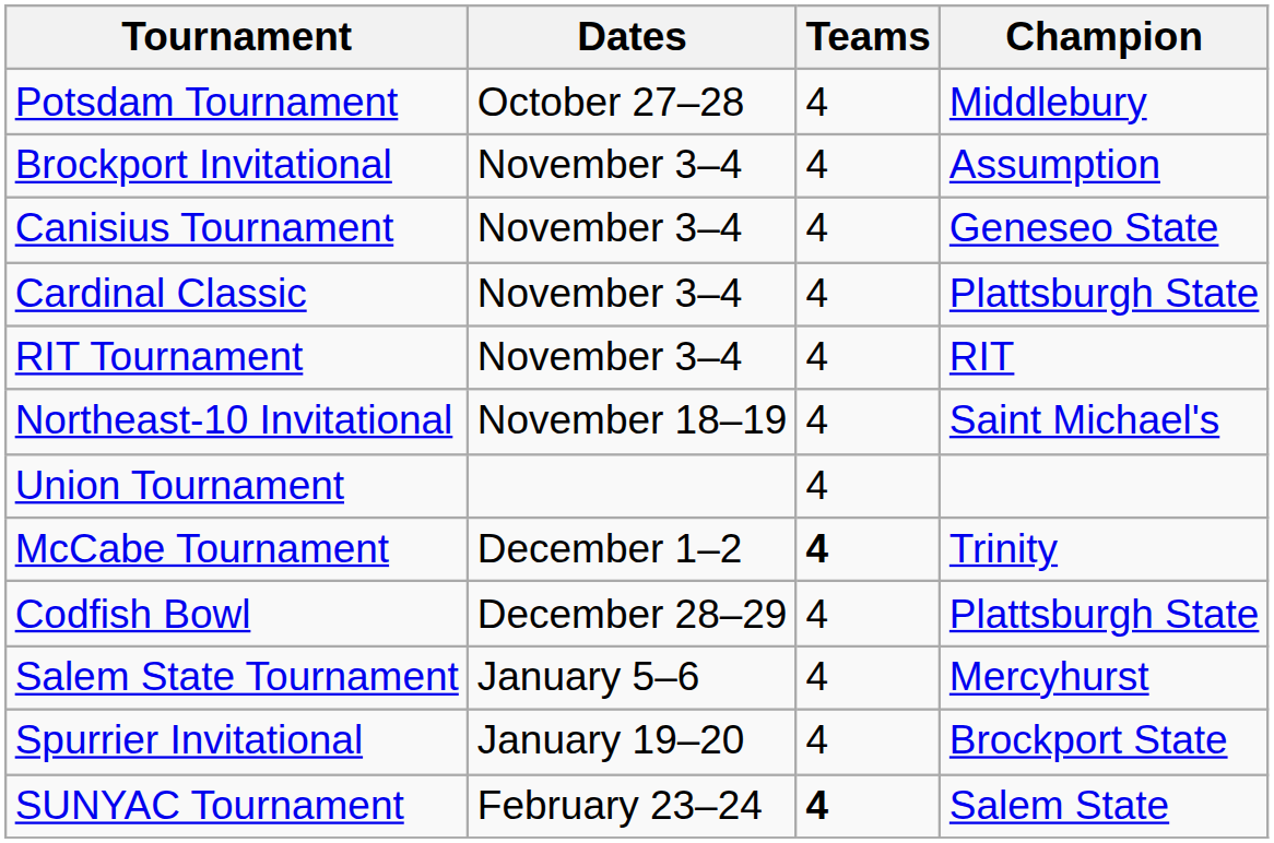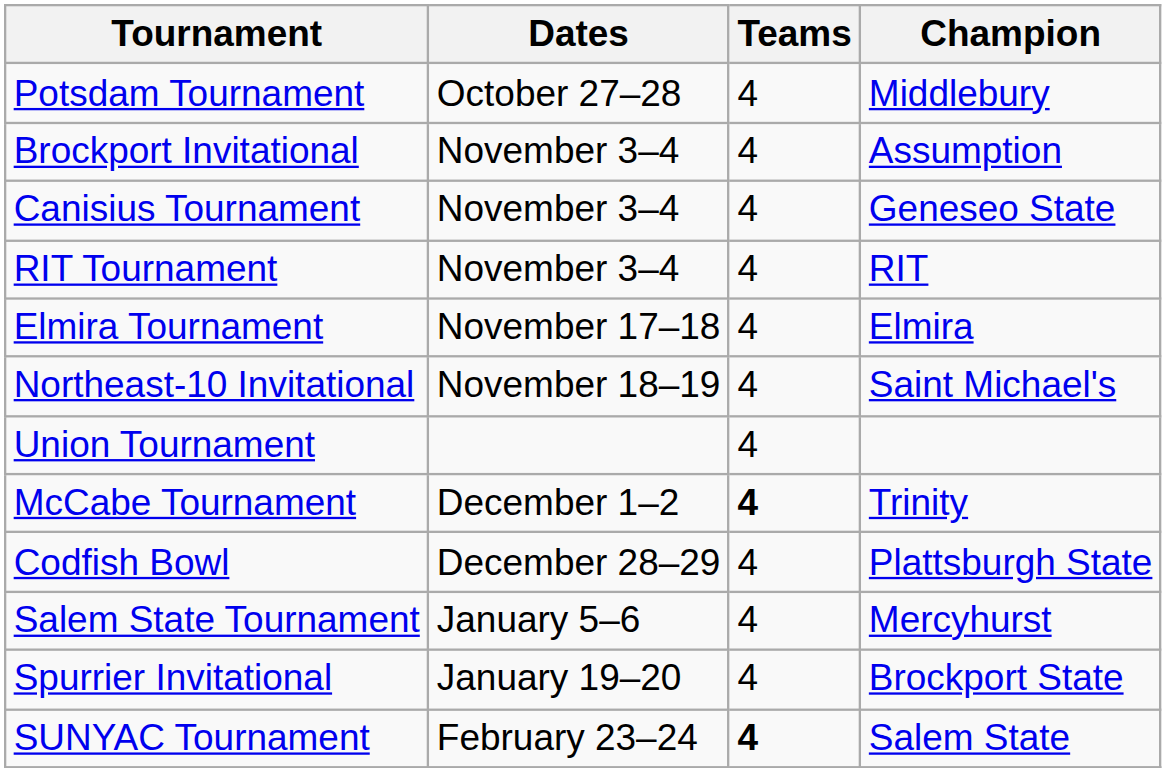- row: Cardinal Classic | November 3–4 | 4 | Plattsburgh State
+ row: Elmira Tournament | November 17–18 | 4 | Elmira
